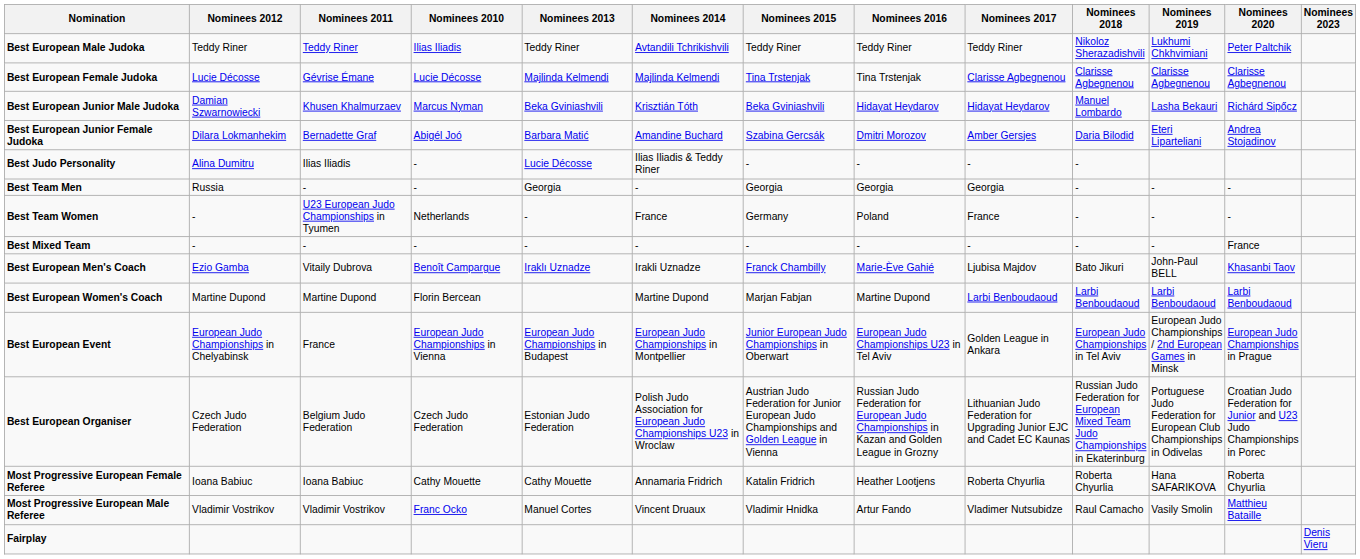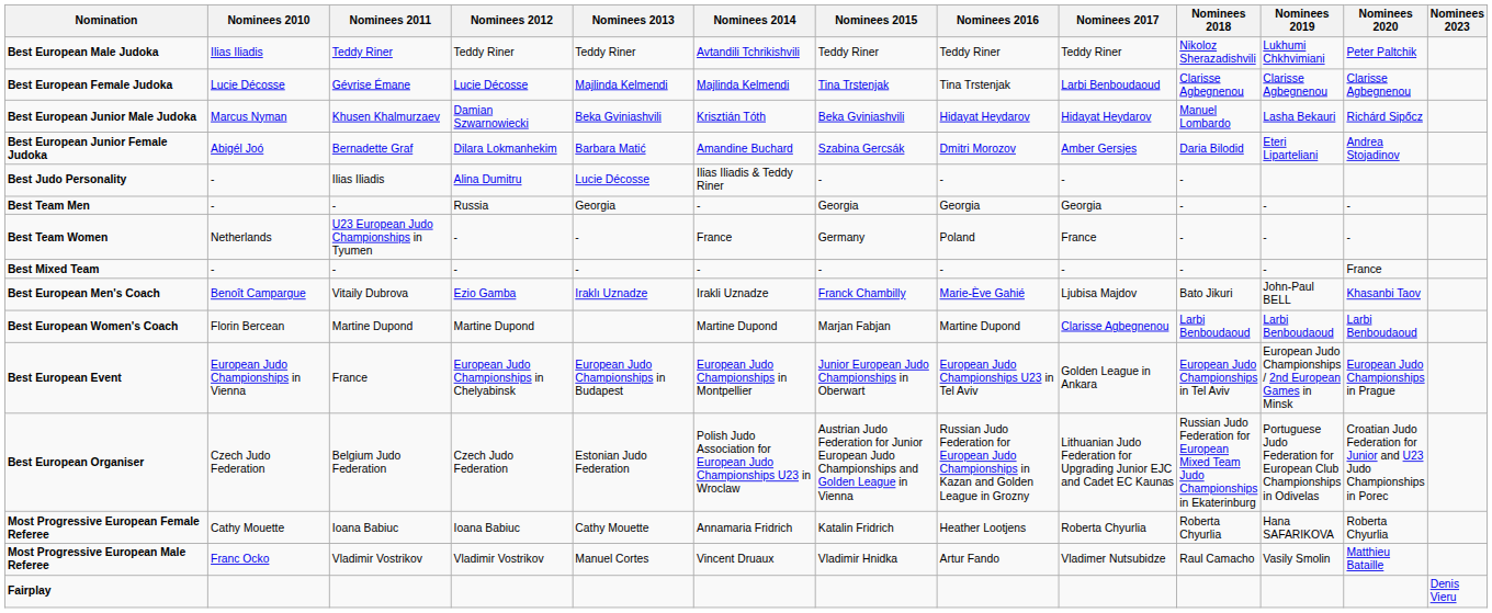columns swapped: Nominees 2010 <-> Nominees 2012
Best European Female Judoka | Nominees 2017: Clarisse Agbegnenou -> Larbi Benboudaoud
Best European Women's Coach | Nominees 2017: Larbi Benboudaoud -> Clarisse Agbegnenou
